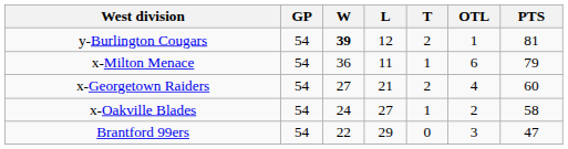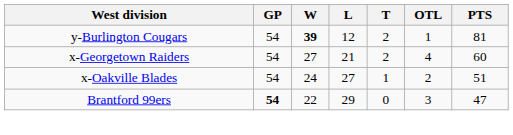- row: x-Milton Menace | 54 | 36 | 11 | 1 | 6 | 79
x-Oakville Blades | PTS: 58 -> 51
Brantford 99ers | GP: normal -> bold
